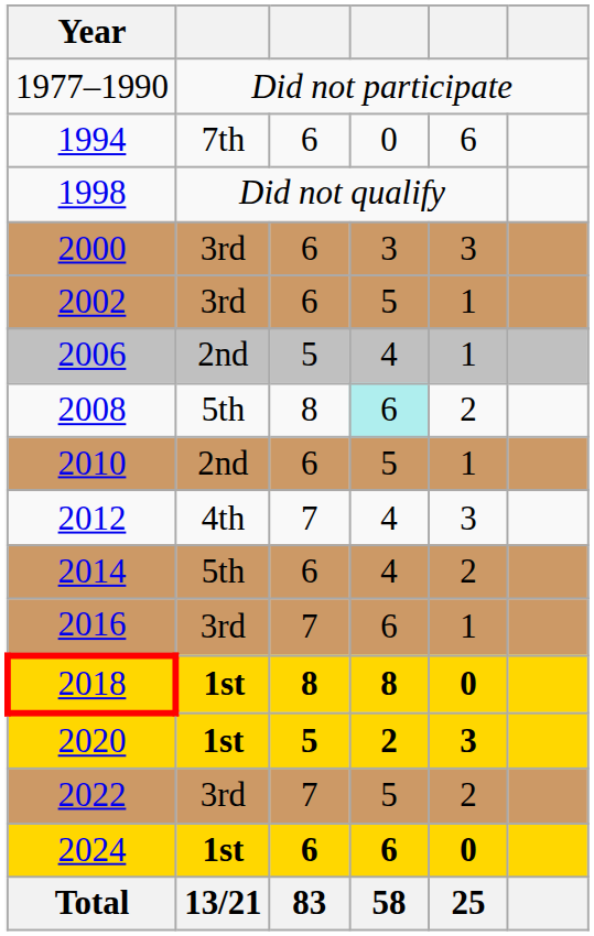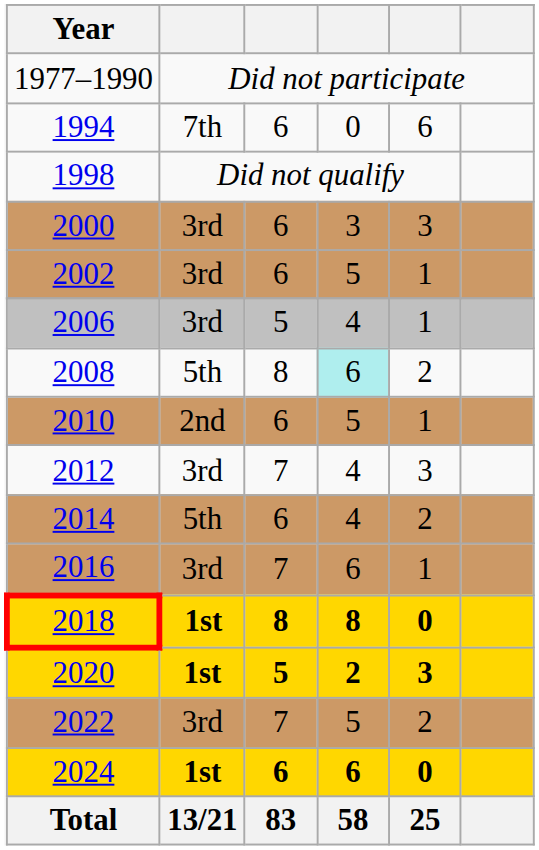2006 | column 2: 2nd -> 3rd
2012 | column 2: 4th -> 3rd
